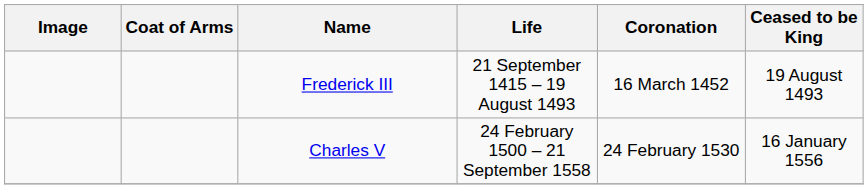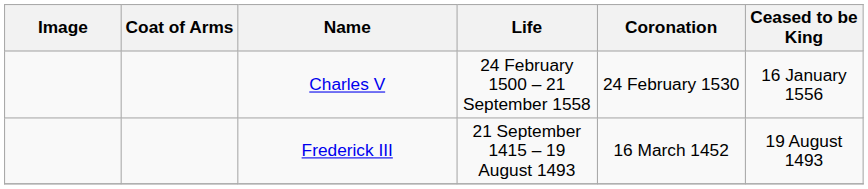rows swapped: Frederick III <-> Charles V
